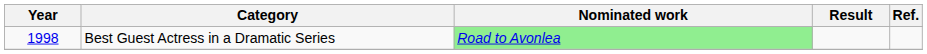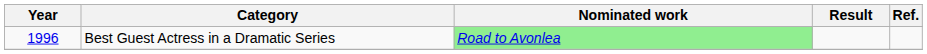Best Guest Actress in a Dramatic Series | Year: 1998 -> 1996
